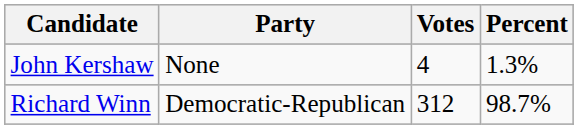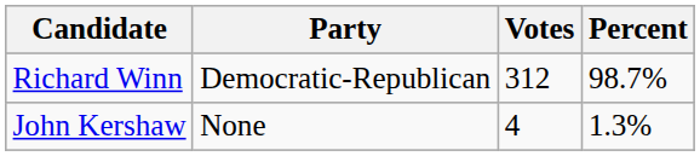rows swapped: Richard Winn <-> John Kershaw
